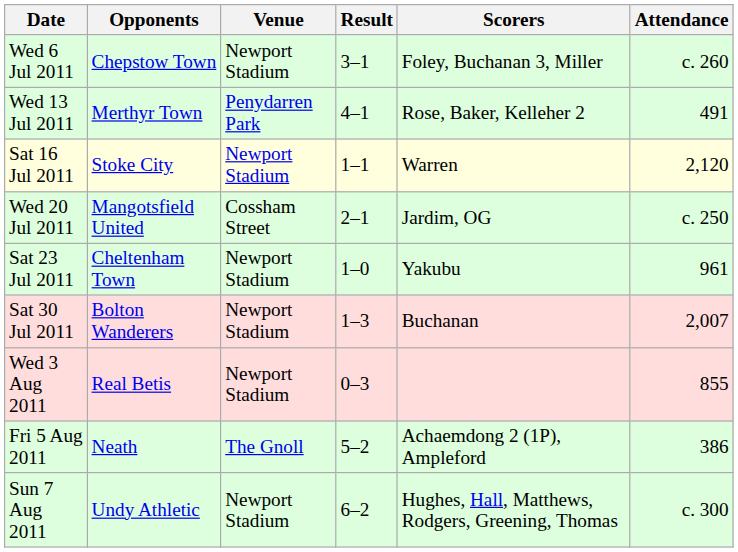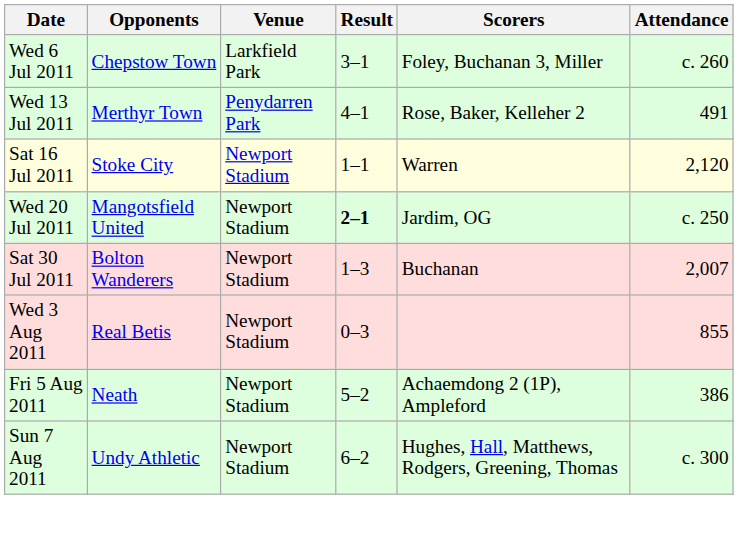Wed 6 Jul 2011 | Venue: Newport Stadium -> Larkfield Park
Wed 20 Jul 2011 | Venue: Cossham Street -> Newport Stadium
Wed 20 Jul 2011 | Result: normal -> bold
- row: Sat 23 Jul 2011 | Cheltenham Town | Newport Stadium | 1–0 | Yakubu | 961
Fri 5 Aug 2011 | Venue: The Gnoll -> Newport Stadium
